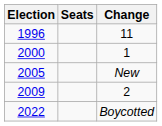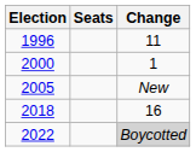- row: 2009 | 2
+ row: 2018 | 16
2022 | Change: no background -> lightgrey background
